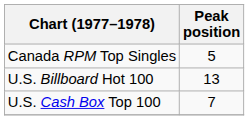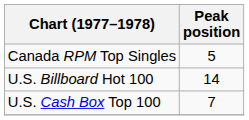U.S. Billboard Hot 100 | Peak position: 13 -> 14
